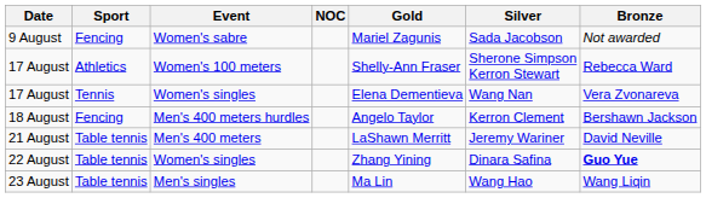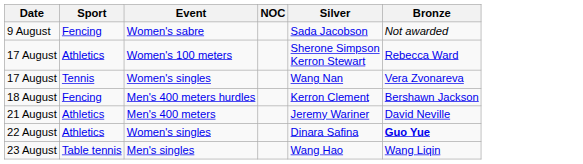- column: Gold | Mariel Zagunis | Shelly-Ann Fraser | Elena Dementieva | Angelo Taylor | LaShawn Merritt | Zhang Yining | Ma Lin
21 August | Sport: Table tennis -> Athletics
22 August | Sport: Table tennis -> Athletics
